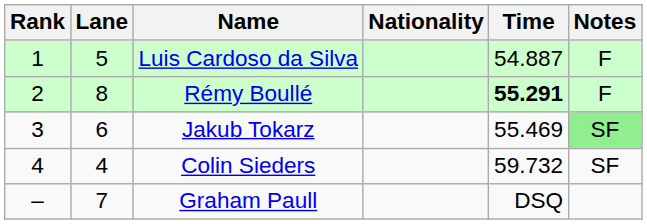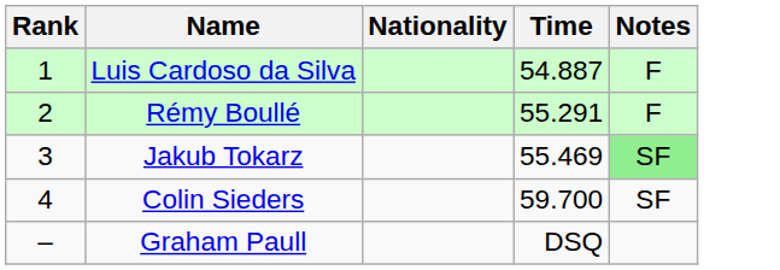- column: Lane | 5 | 8 | 6 | 4 | 7
Rémy Boullé | Time: bold -> normal
Colin Sieders | Time: 59.732 -> 59.700
